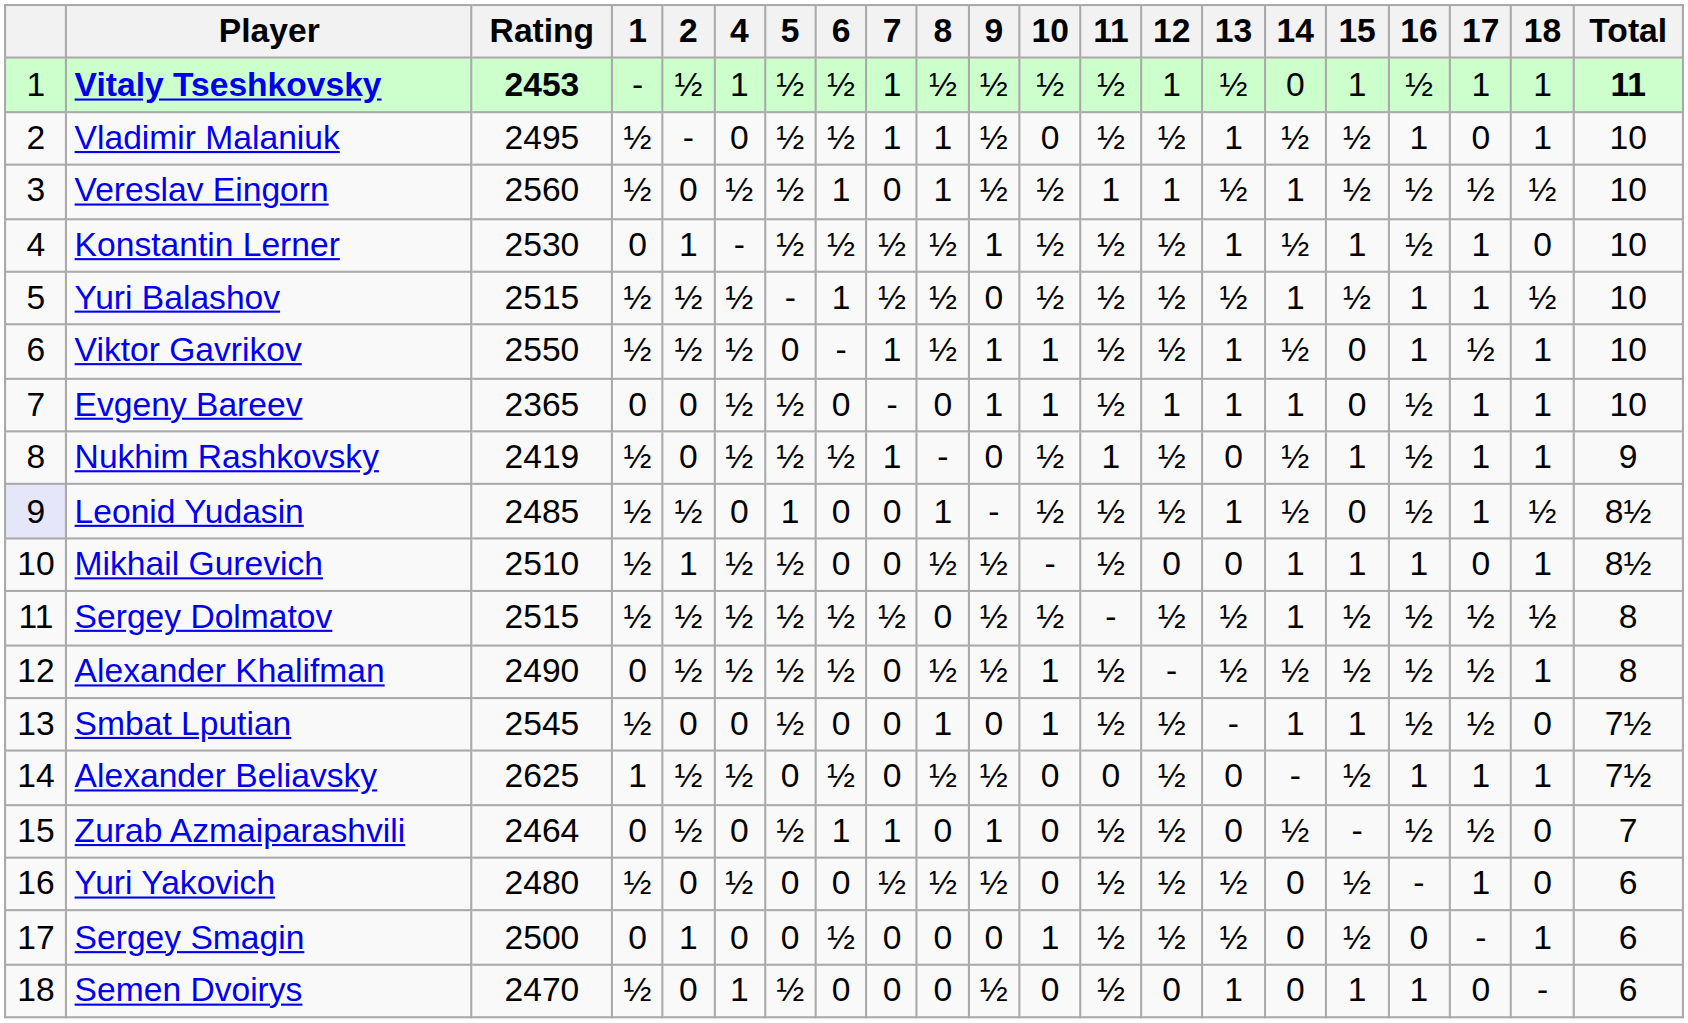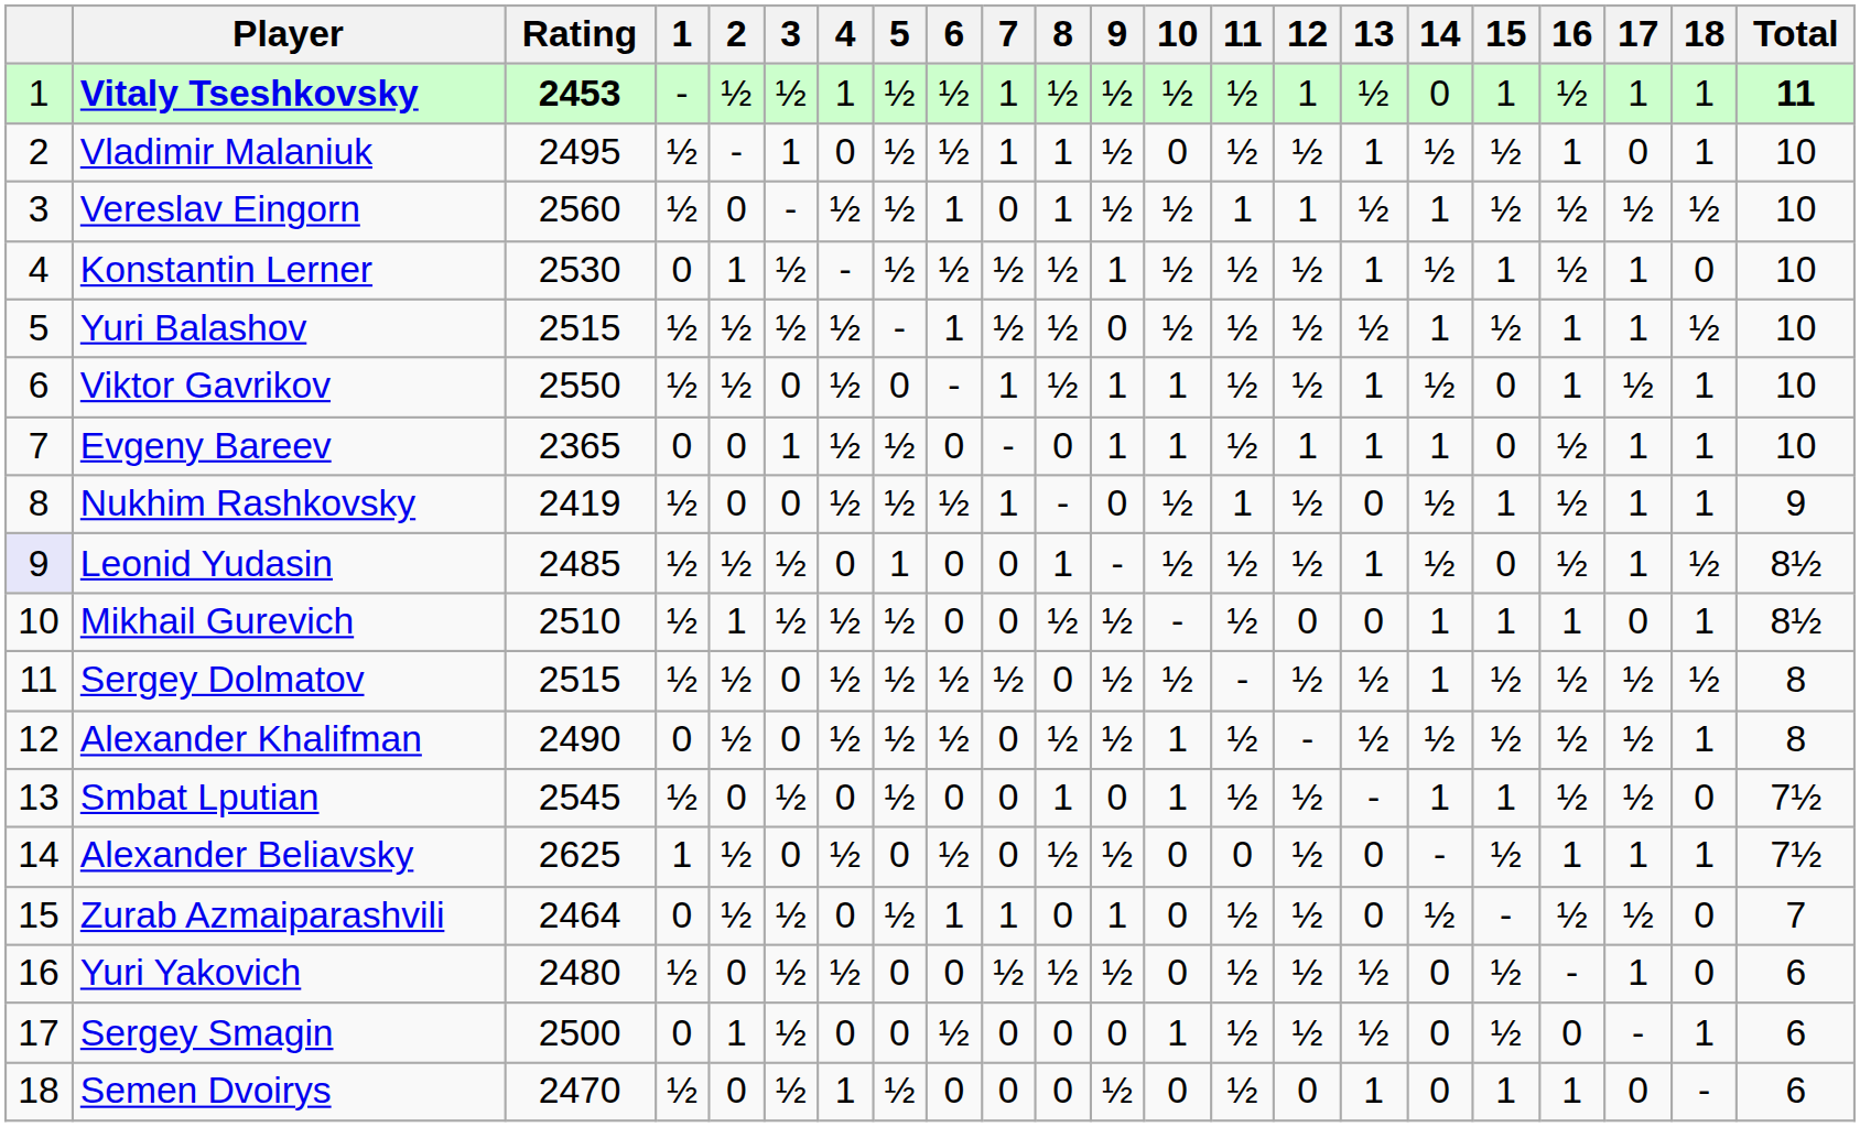+ column: 3 | ½ | 1 | - | ½ | ½ | 0 | 1 | 0 | ½ | ½ | 0 | 0 | ½ | 0 | ½ | ½ | ½ | ½
